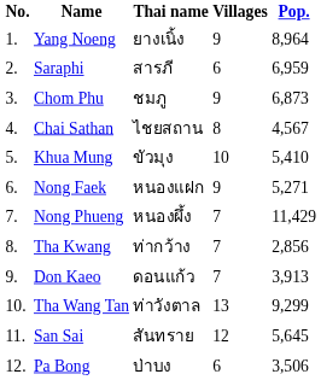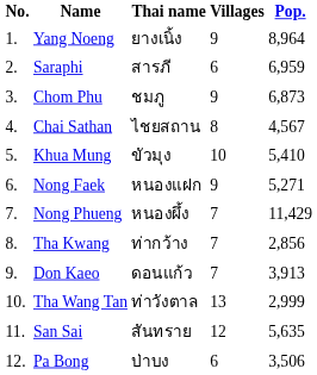Tha Wang Tan | Pop.: 9,299 -> 2,999
San Sai | Pop.: 5,645 -> 5,635
